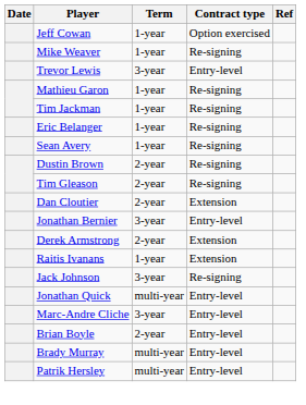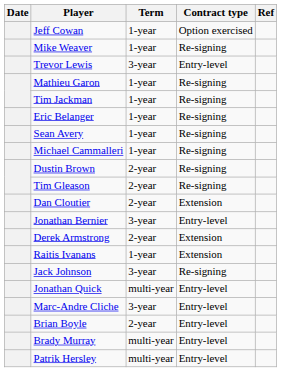+ row: Michael Cammalleri | 1-year | Re-signing
